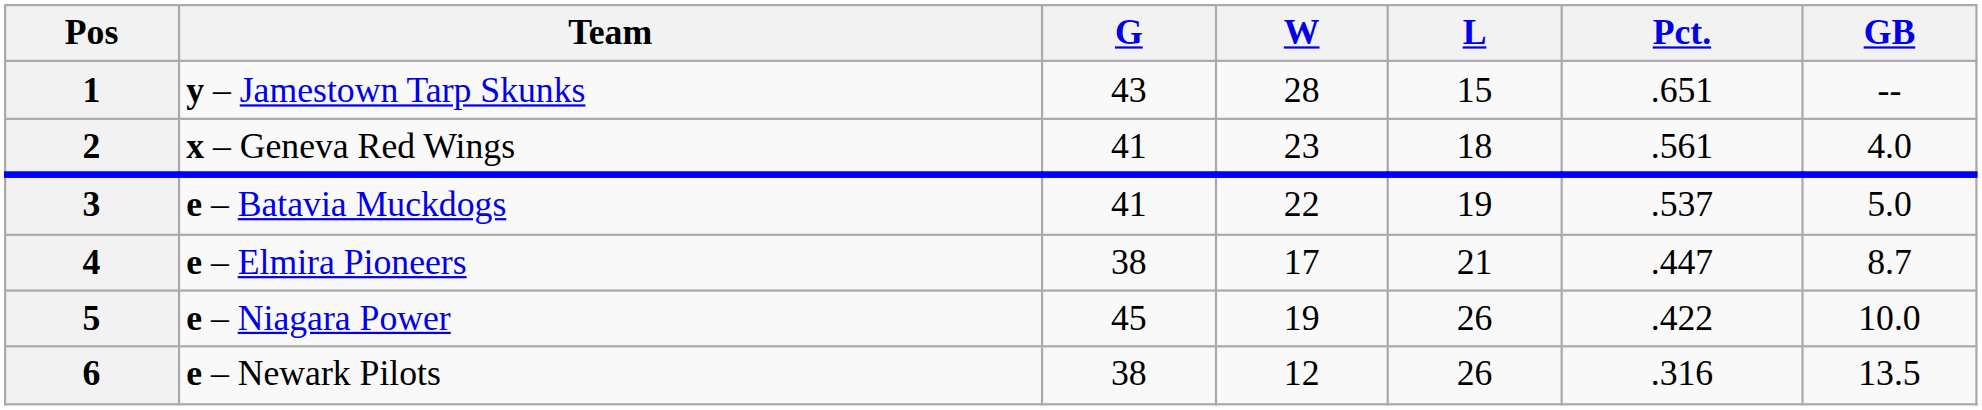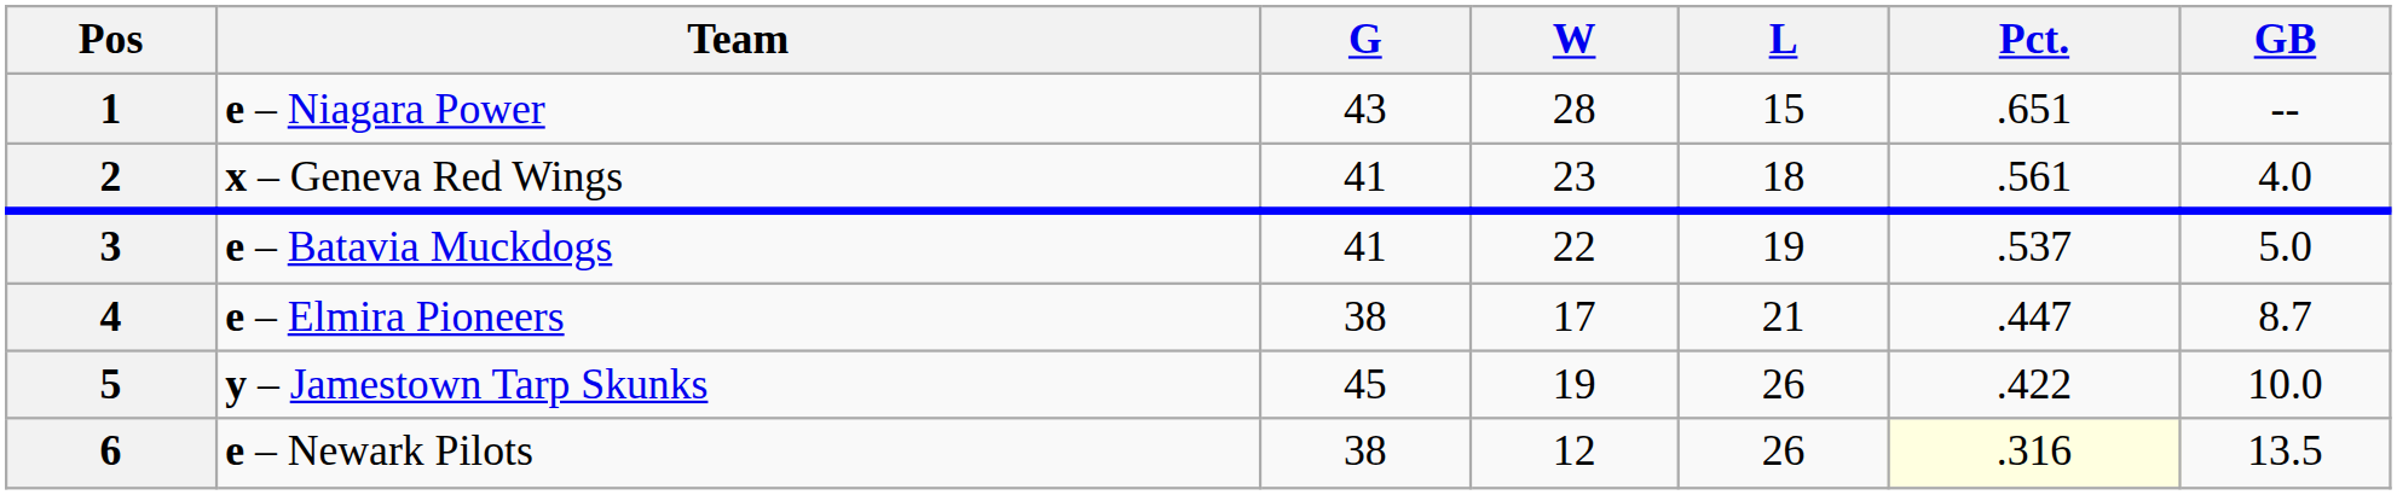1 | Team: y – Jamestown Tarp Skunks -> e – Niagara Power
5 | Team: e – Niagara Power -> y – Jamestown Tarp Skunks
6 | Pct.: no background -> lightyellow background
